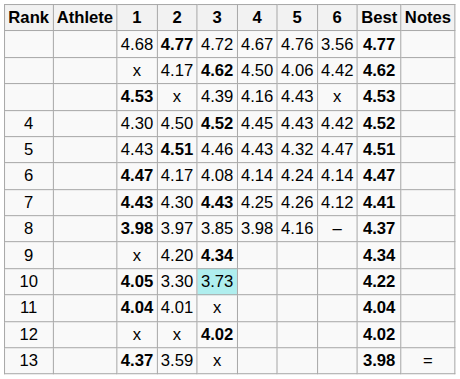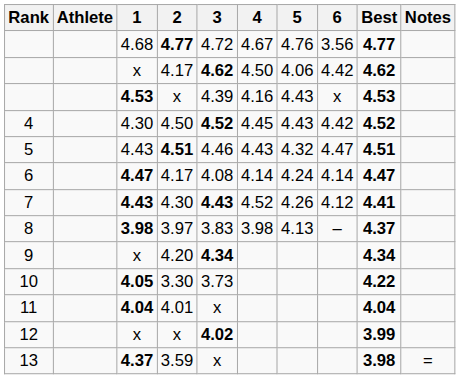7 | 4: 4.25 -> 4.52
8 | 3: 3.85 -> 3.83
8 | 5: 4.16 -> 4.13
10 | 3: paleturquoise background -> no background
12 | Best: 4.02 -> 3.99
